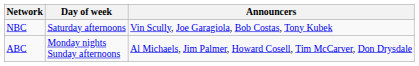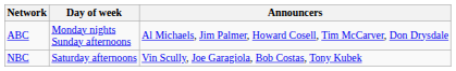rows swapped: ABC <-> NBC
